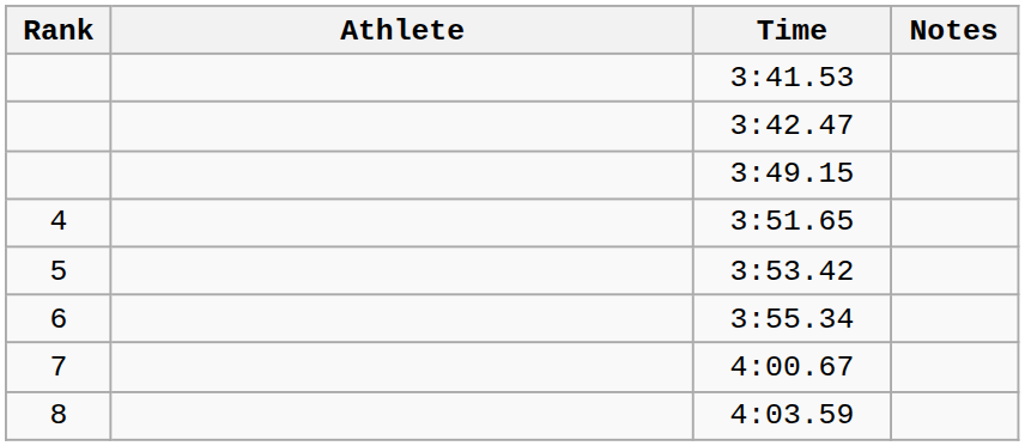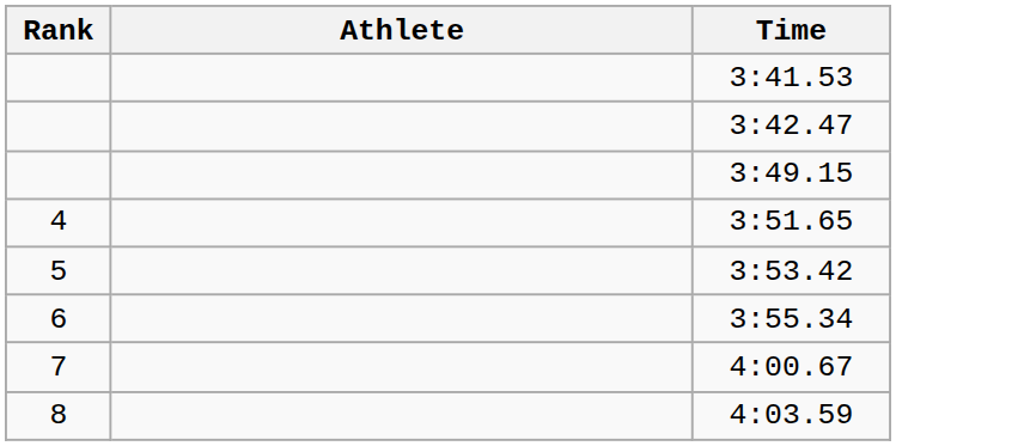- column: Notes
